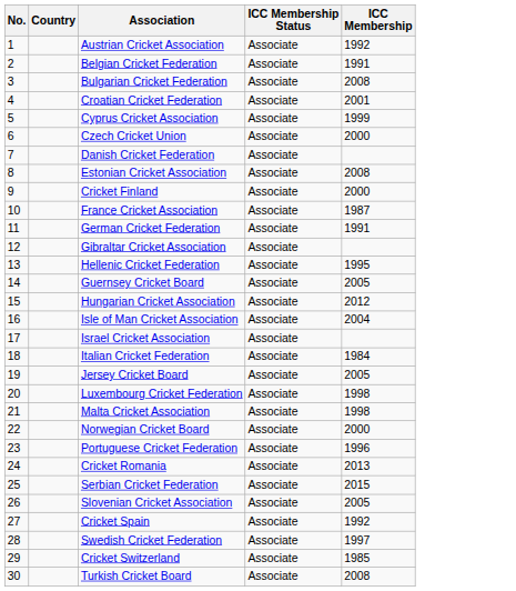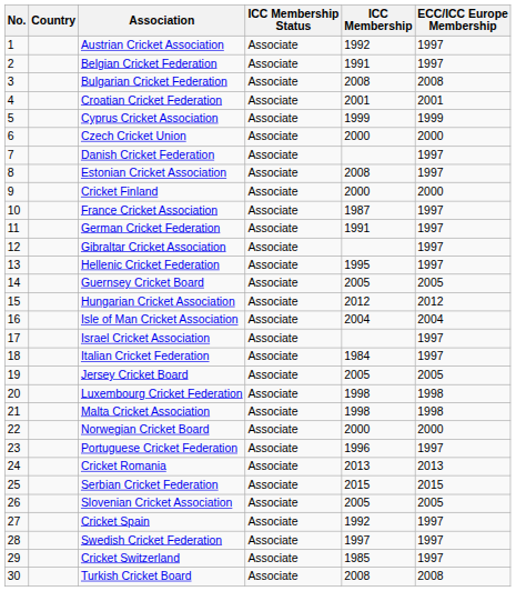+ column: ECC/ICC Europe Membership | 1997 | 1997 | 2008 | 2001 | 1999 | 2000 | 1997 | 1997 | 2000 | 1997 | 1997 | 1997 | 1997 | 2005 | 2012 | 2004 | 1997 | 1997 | 2005 | 1998 | 1998 | 2000 | 1997 | 2013 | 2015 | 2005 | 1997 | 1997 | 1997 | 2008
